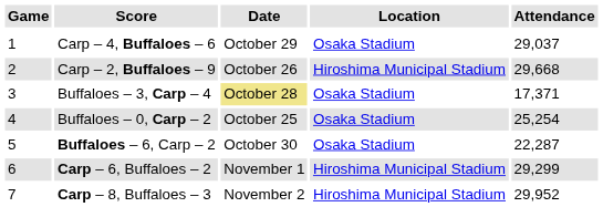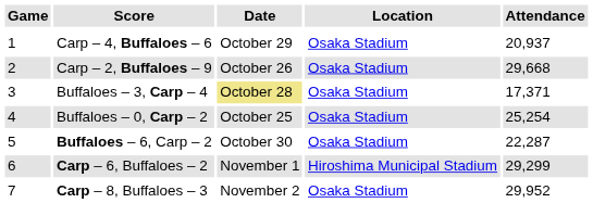Carp – 4, Buffaloes – 6 | Attendance: 29,037 -> 20,937
Carp – 2, Buffaloes – 9 | Location: Hiroshima Municipal Stadium -> Osaka Stadium
Carp – 8, Buffaloes – 3 | Location: Hiroshima Municipal Stadium -> Osaka Stadium
